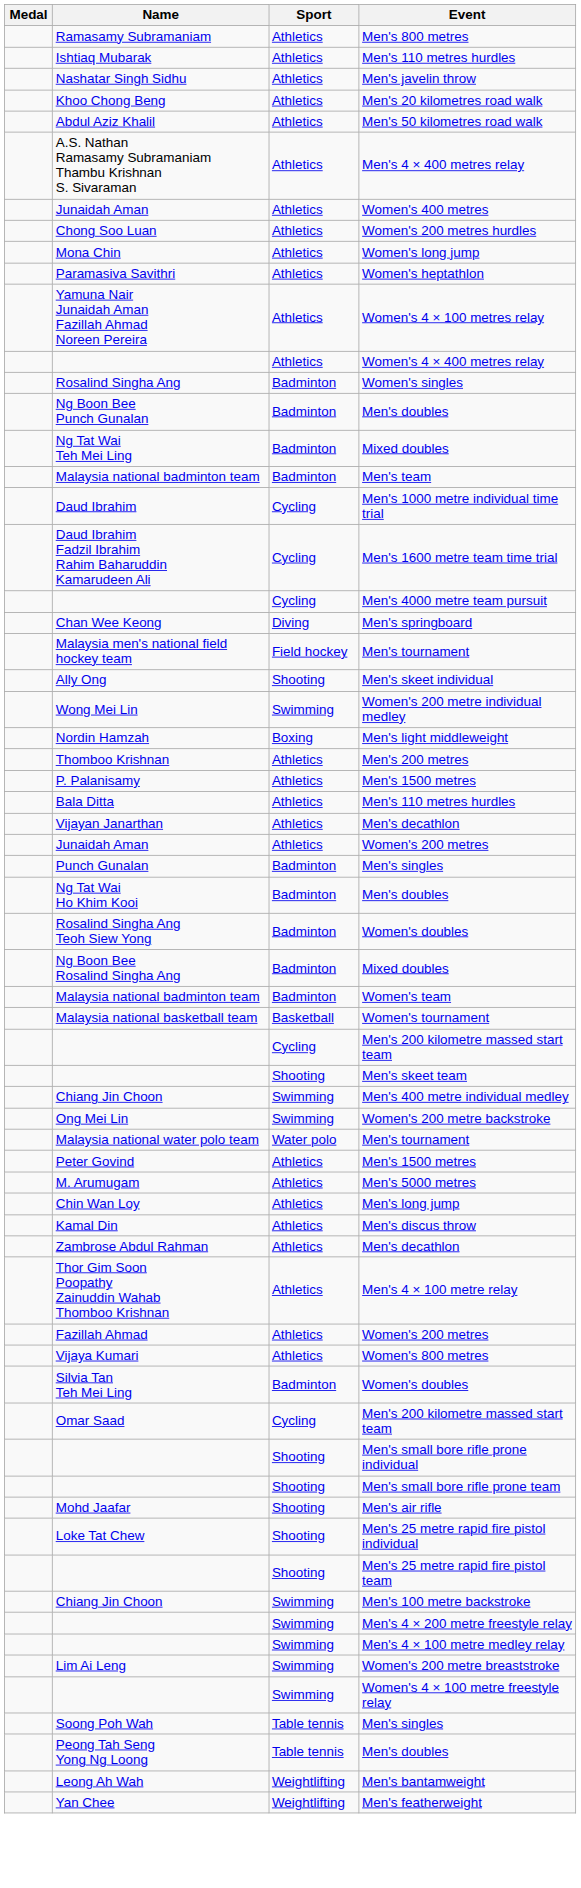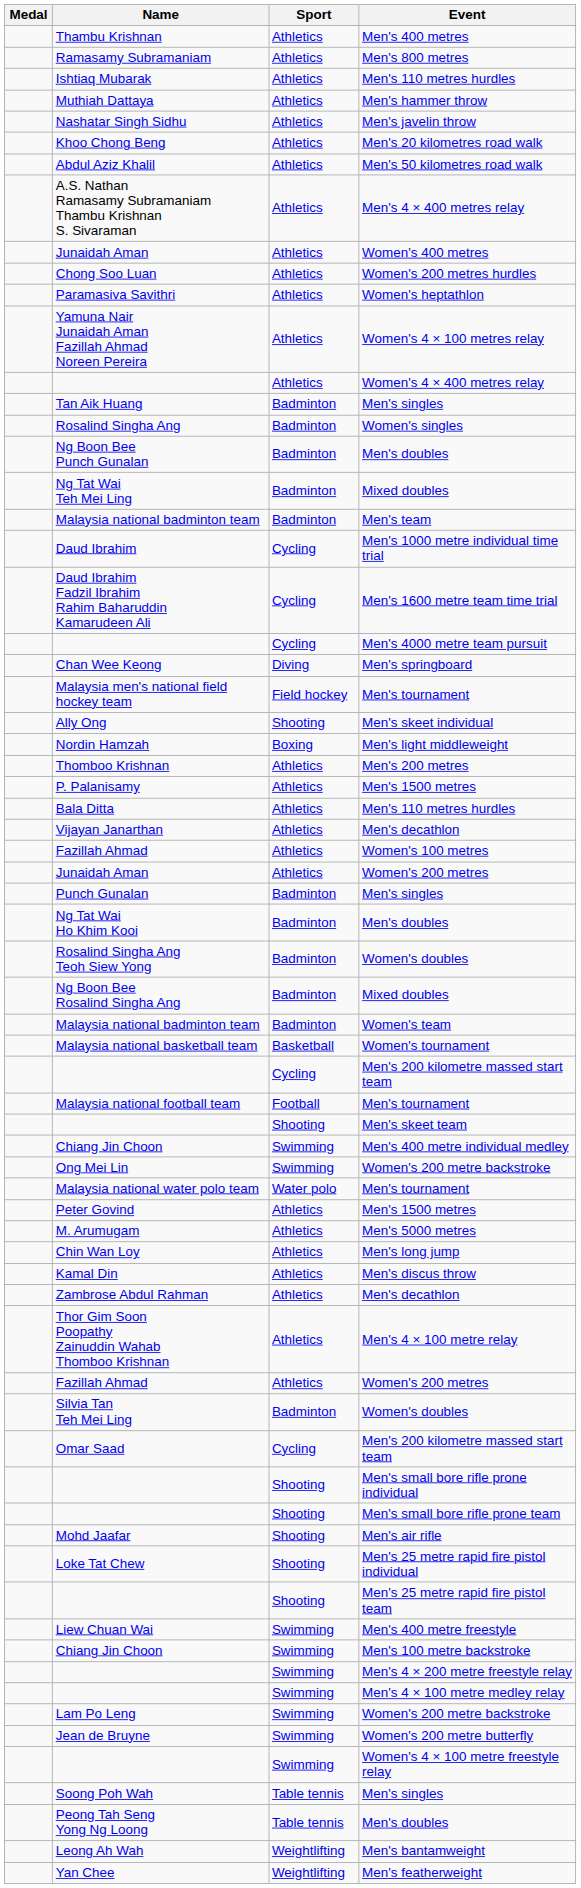+ row: Thambu Krishnan | Athletics | Men's 400 metres
+ row: Muthiah Dattaya | Athletics | Men's hammer throw
- row: Mona Chin | Athletics | Women's long jump
+ row: Tan Aik Huang | Badminton | Men's singles
- row: Wong Mei Lin | Swimming | Women's 200 metre individual medley
+ row: Fazillah Ahmad | Athletics | Women's 100 metres
+ row: Malaysia national football team | Football | Men's tournament
- row: Vijaya Kumari | Athletics | Women's 800 metres
+ row: Liew Chuan Wai | Swimming | Men's 400 metre freestyle
+ row: Lam Po Leng | Swimming | Women's 200 metre backstroke
- row: Lim Ai Leng | Swimming | Women's 200 metre breaststroke
+ row: Jean de Bruyne | Swimming | Women's 200 metre butterfly
